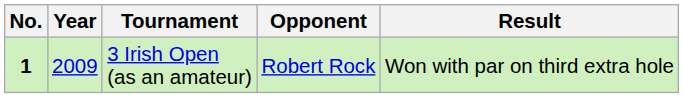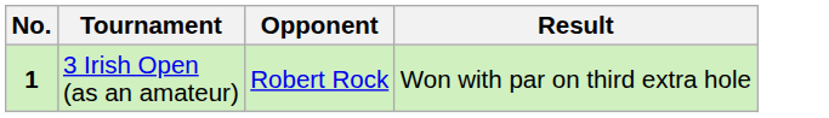- column: Year | 2009
